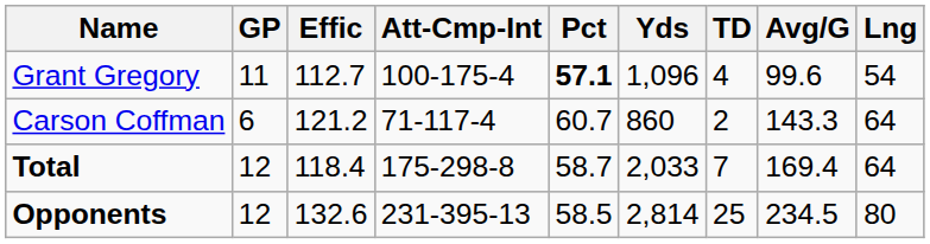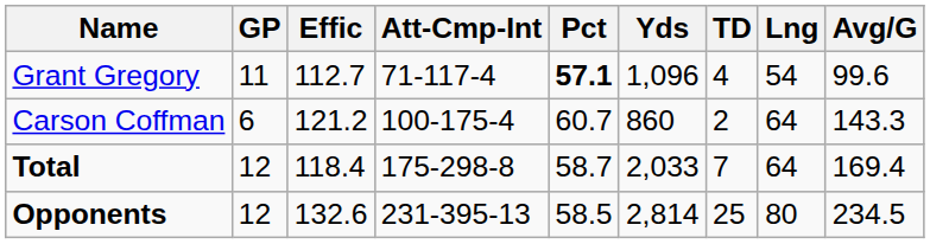columns swapped: Lng <-> Avg/G
Grant Gregory | Att-Cmp-Int: 100-175-4 -> 71-117-4
Carson Coffman | Att-Cmp-Int: 71-117-4 -> 100-175-4
